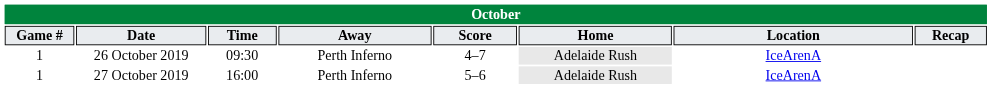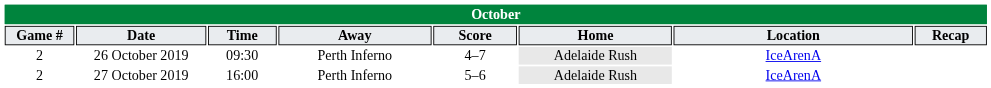26 October 2019 | Game #: 1 -> 2
27 October 2019 | Game #: 1 -> 2
